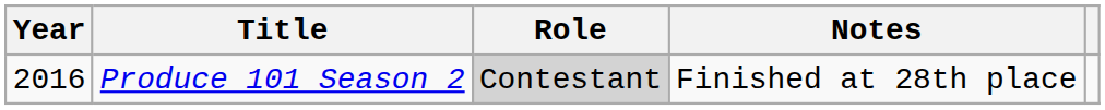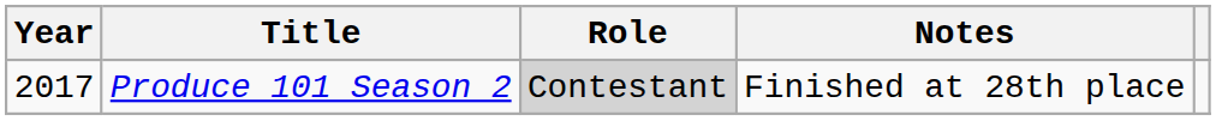Produce 101 Season 2 | Year: 2016 -> 2017
